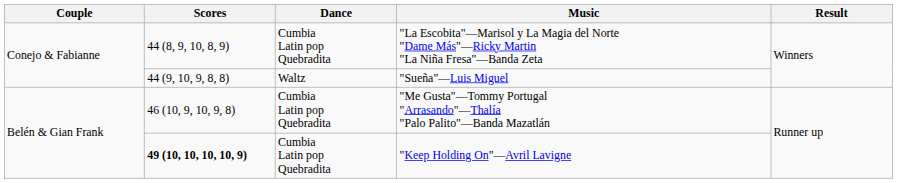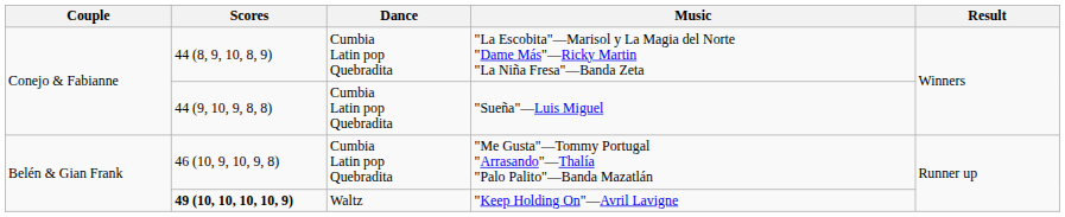"Sueña"—Luis Miguel | Dance: Waltz -> Cumbia Latin pop Quebradita
"Keep Holding On"—Avril Lavigne | Dance: Cumbia Latin pop Quebradita -> Waltz
